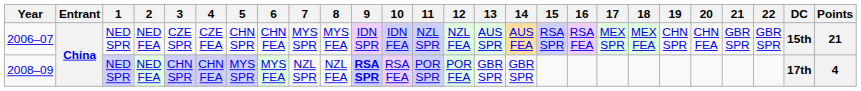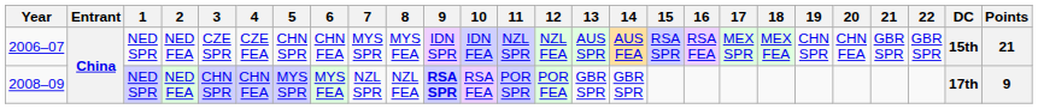2008–09 | Points: 4 -> 9
